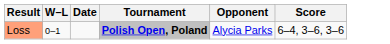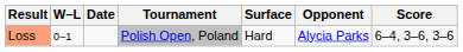+ column: Surface | Hard
Loss | Tournament: bold -> normal
